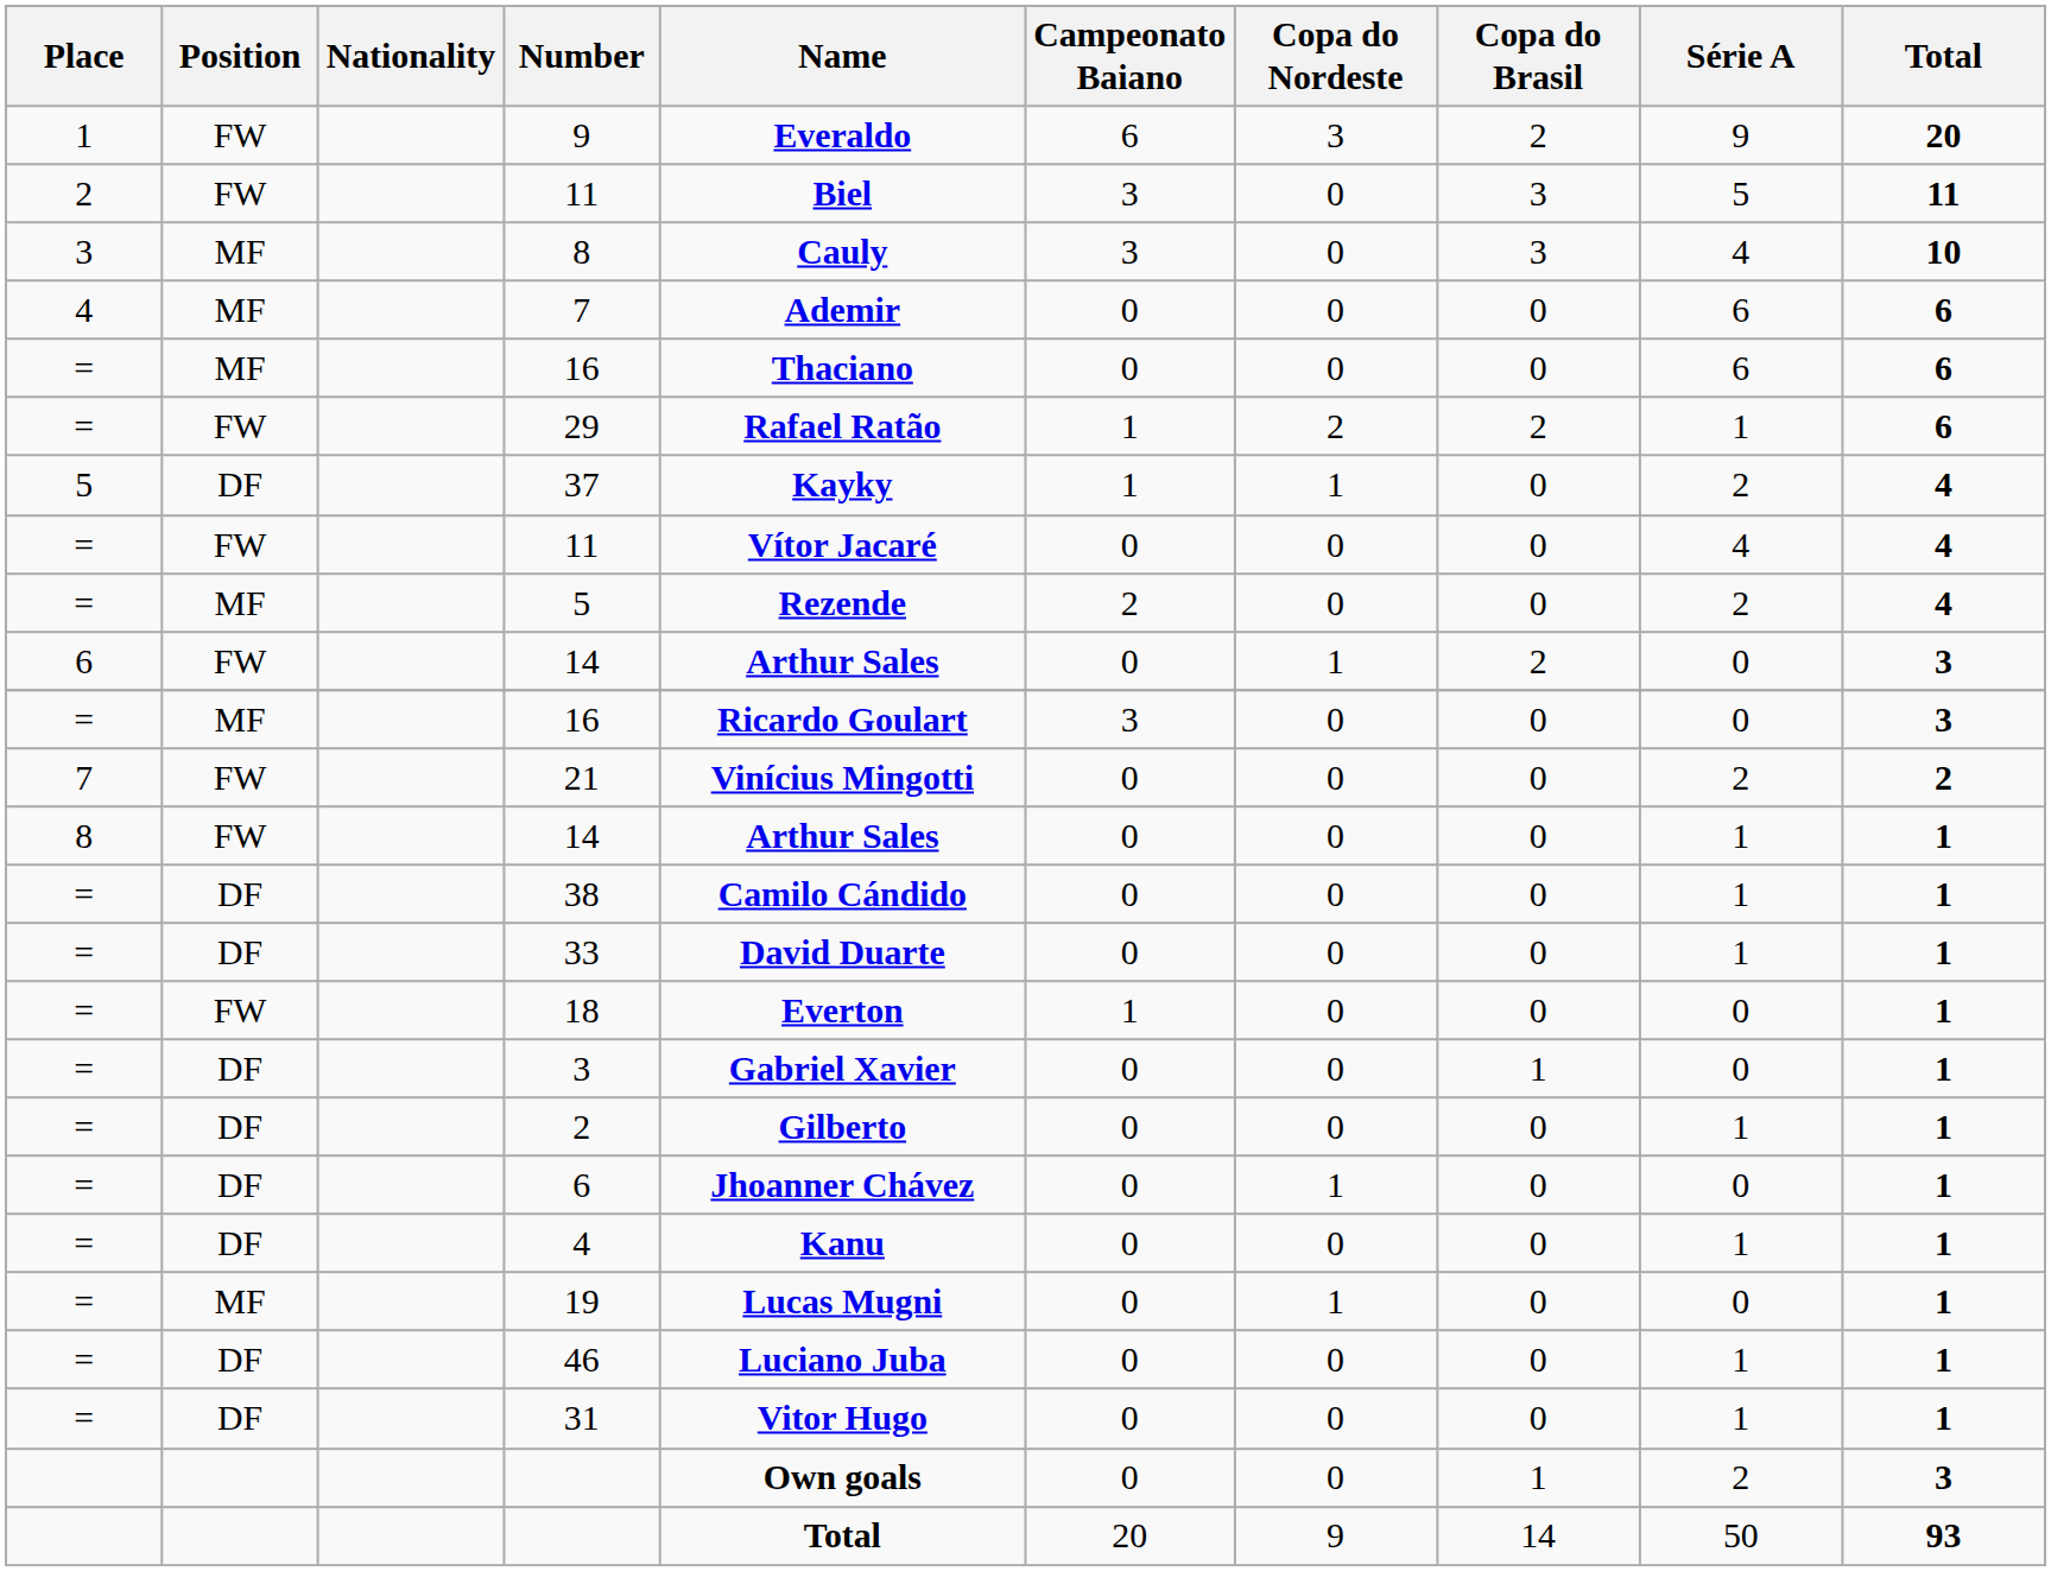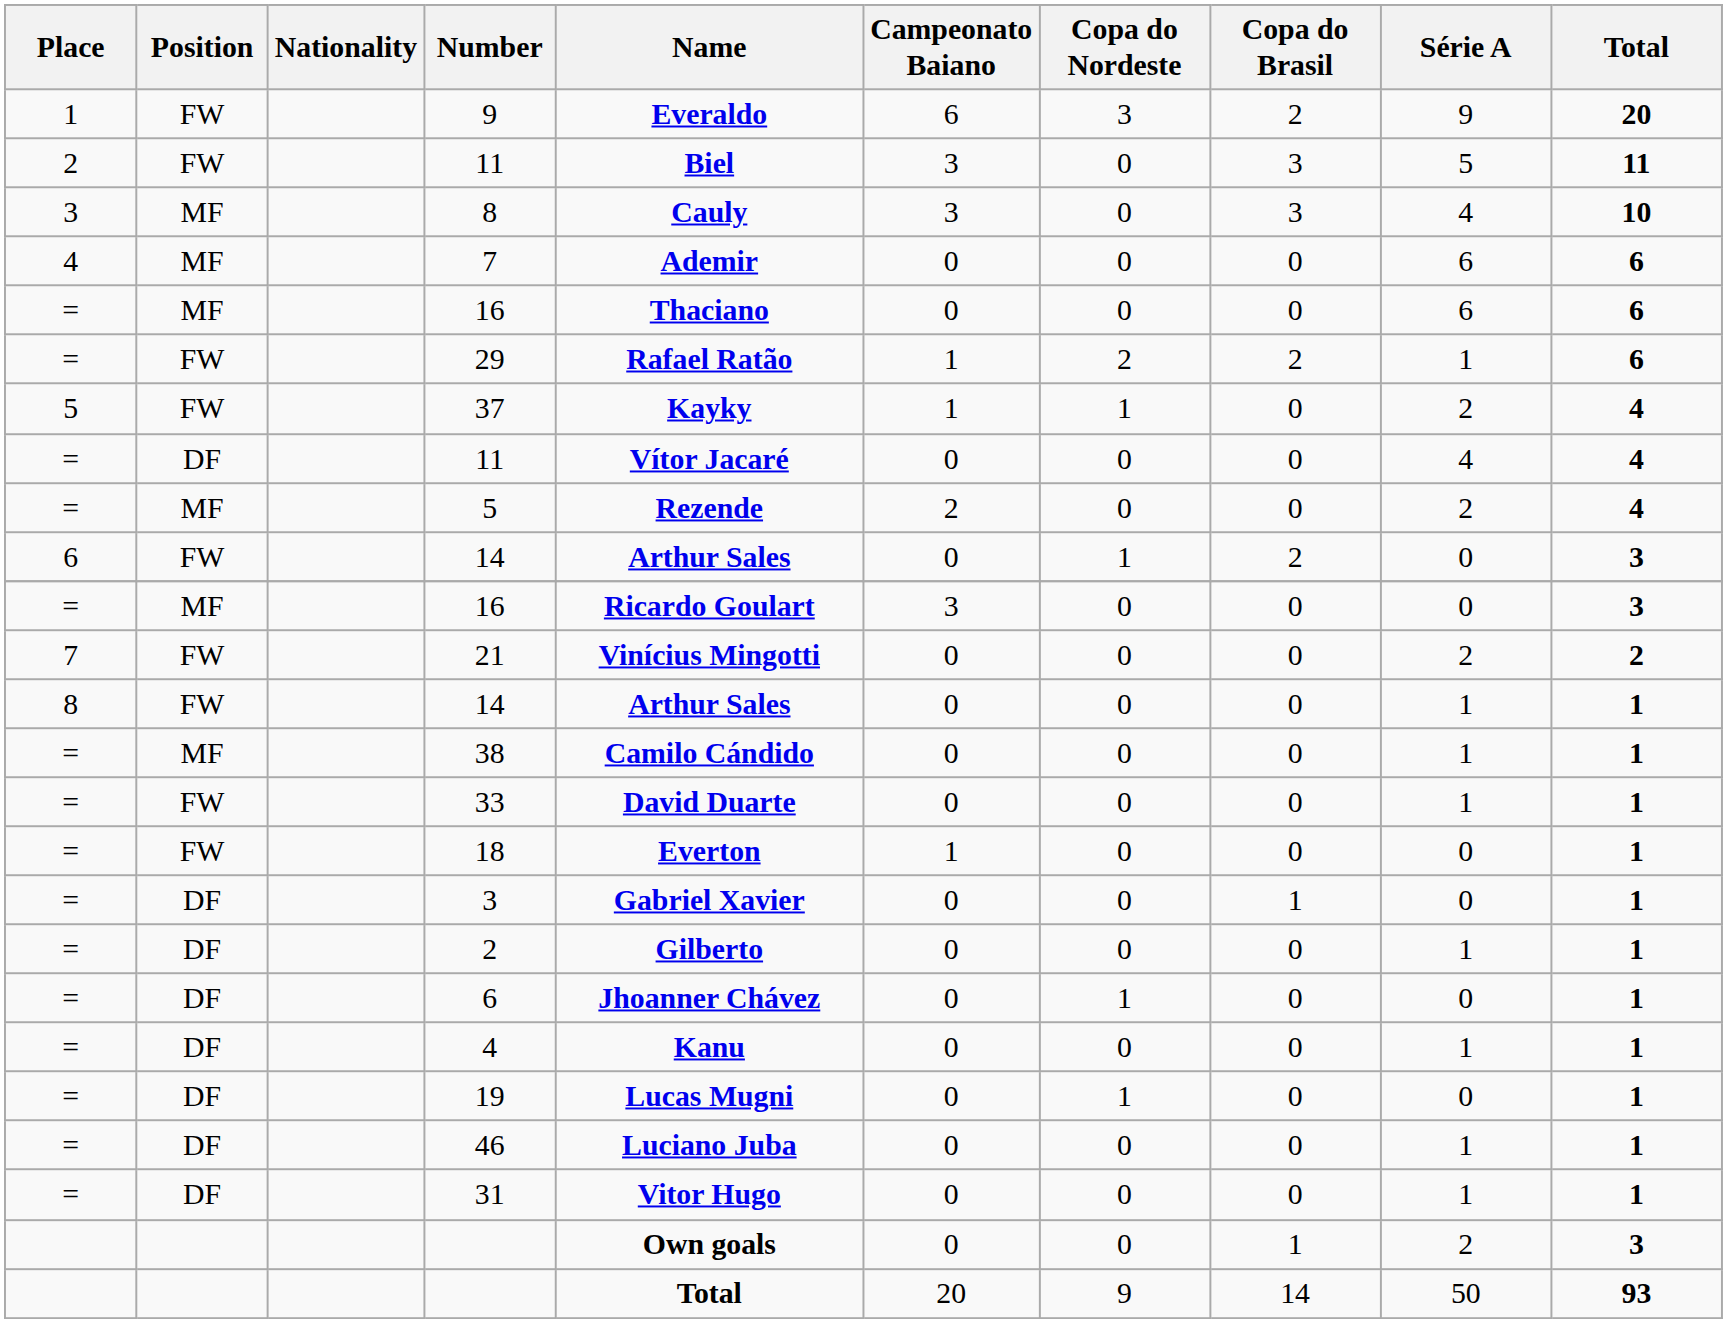37 | Position: DF -> FW
= / 11 | Position: FW -> DF
38 | Position: DF -> MF
33 | Position: DF -> FW
19 | Position: MF -> DF
